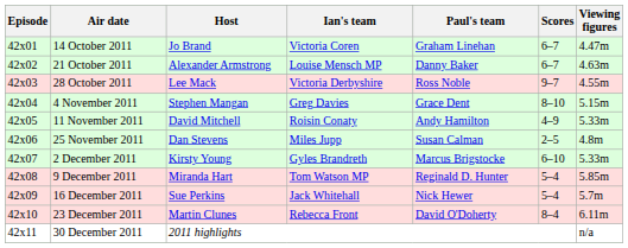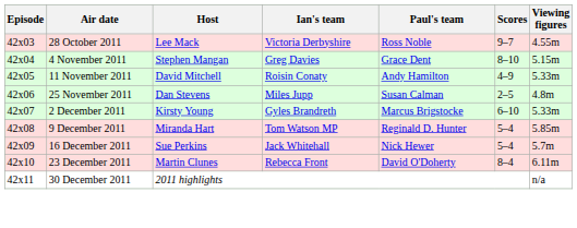- row: 42x01 | 14 October 2011 | Jo Brand | Victoria Coren | Graham Linehan | 6–7 | 4.47m
- row: 42x02 | 21 October 2011 | Alexander Armstrong | Louise Mensch MP | Danny Baker | 6–7 | 4.63m
